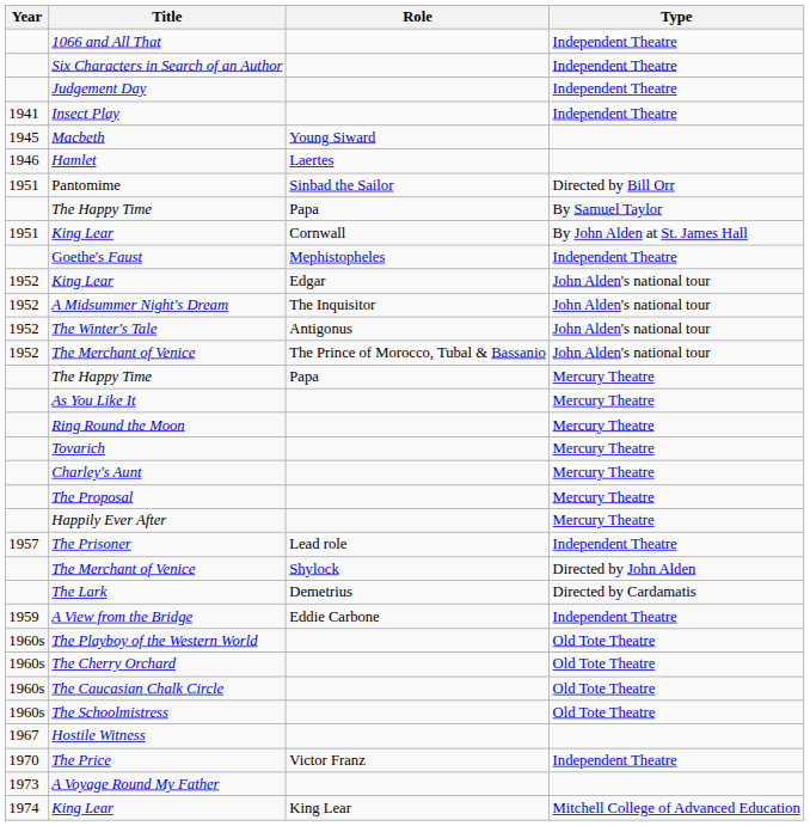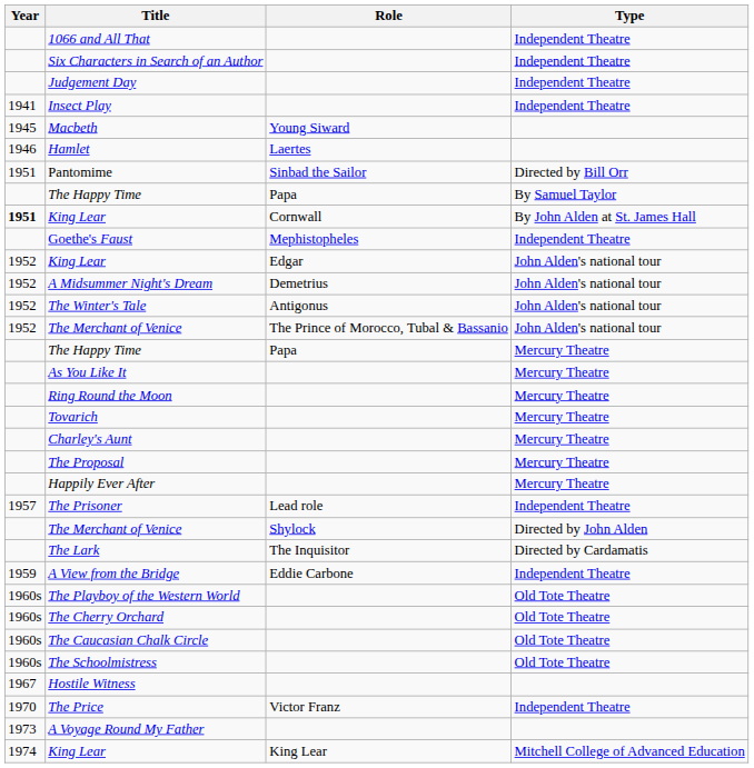King Lear / By John Alden at St. James Hall | Year: normal -> bold
A Midsummer Night's Dream | Role: The Inquisitor -> Demetrius
The Lark | Role: Demetrius -> The Inquisitor
